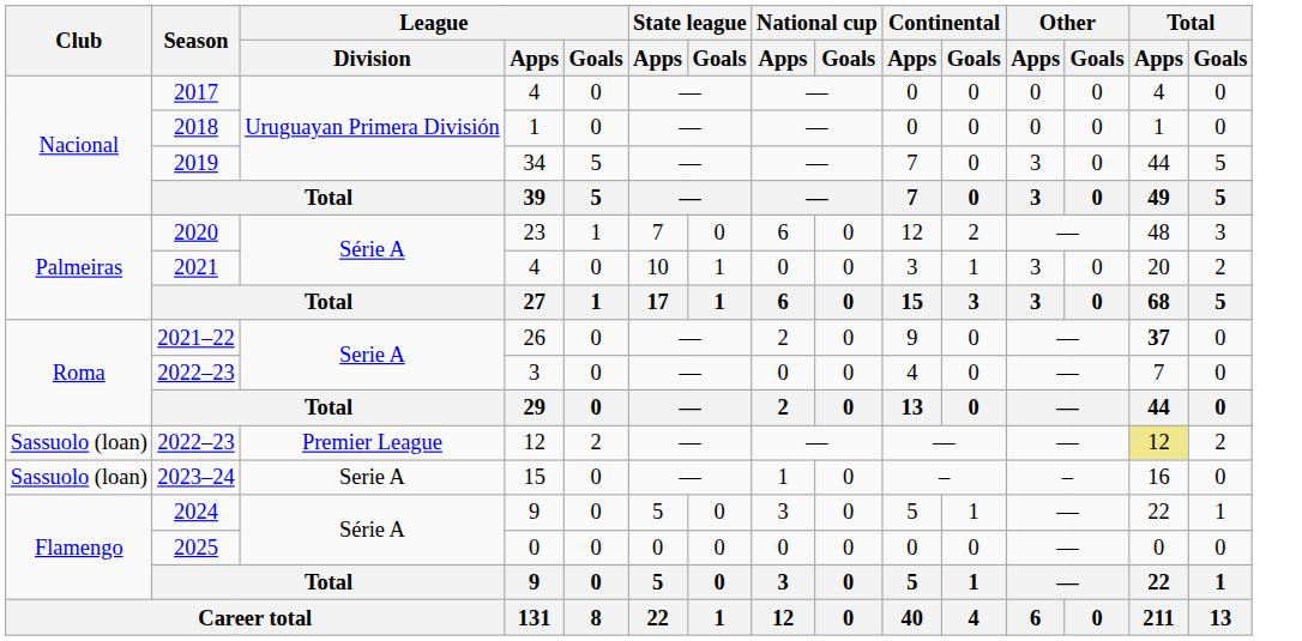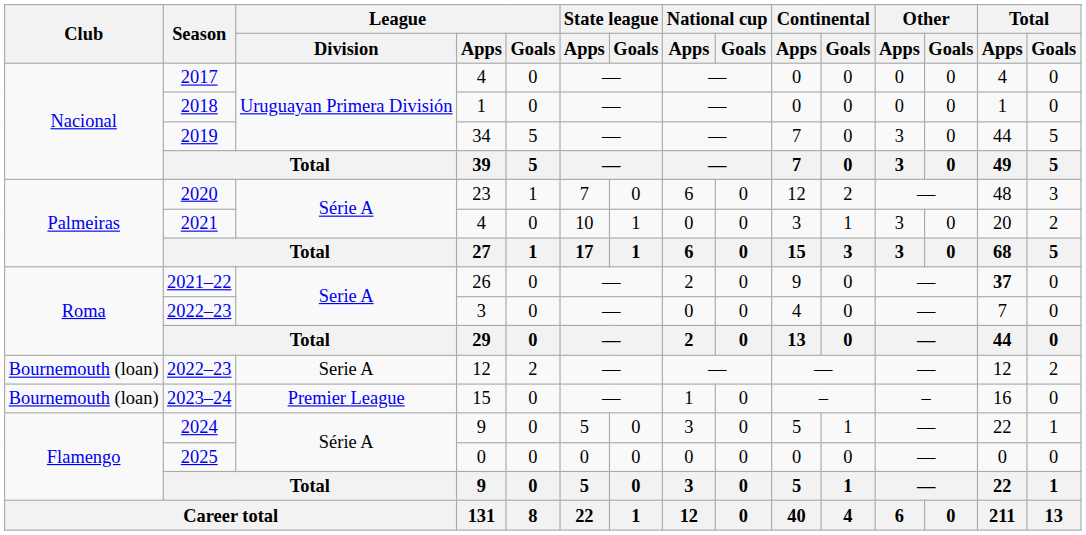2022–23 / 12 | Club: Sassuolo (loan) -> Bournemouth (loan)
2022–23 / 12 | League / Division: Premier League -> Serie A
2022–23 / 12 | Total / Apps: khaki background -> no background
2023–24 | Club: Sassuolo (loan) -> Bournemouth (loan)
2023–24 | League / Division: Serie A -> Premier League
